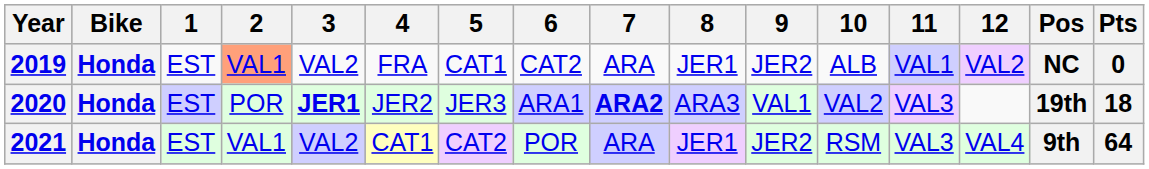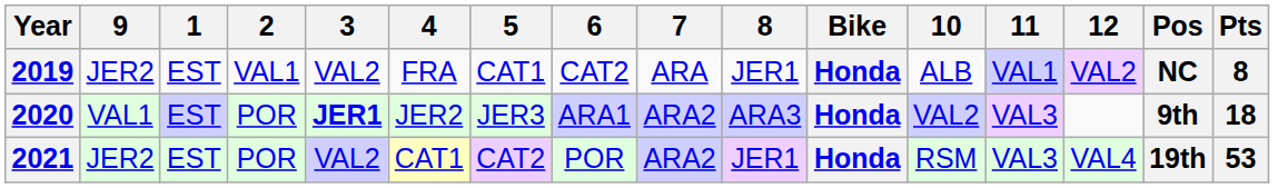columns swapped: Bike <-> 9
2019 | 2: lightsalmon background -> no background
2019 | Pts: 0 -> 8
2020 | 7: bold -> normal
2020 | Pos: 19th -> 9th
2021 | 2: VAL1 -> POR
2021 | 7: ARA -> ARA2
2021 | Pos: 9th -> 19th
2021 | Pts: 64 -> 53
